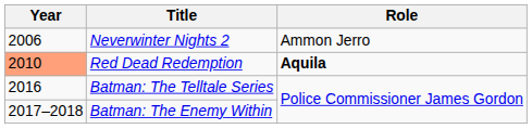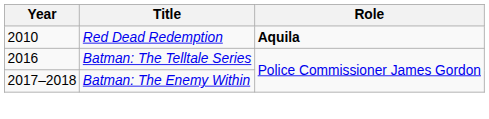- row: 2006 | Neverwinter Nights 2 | Ammon Jerro
Red Dead Redemption | Year: lightsalmon background -> no background
